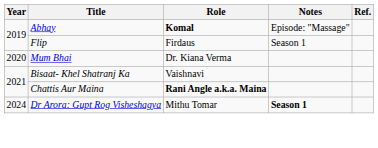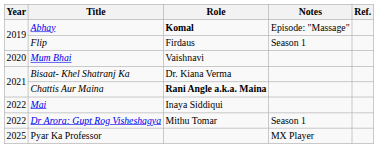Mum Bhai | Role: Dr. Kiana Verma -> Vaishnavi
Bisaat- Khel Shatranj Ka | Role: Vaishnavi -> Dr. Kiana Verma
+ row: 2022 | Mai | Inaya Siddiqui
Dr Arora: Gupt Rog Visheshagya | Year: 2024 -> 2022
Dr Arora: Gupt Rog Visheshagya | Notes: bold -> normal
+ row: 2025 | Pyar Ka Professor | MX Player
